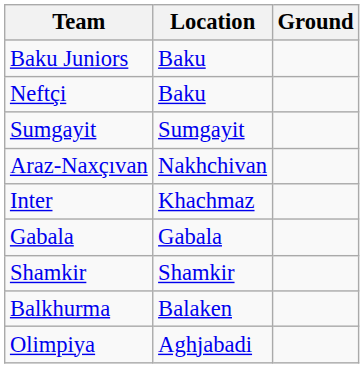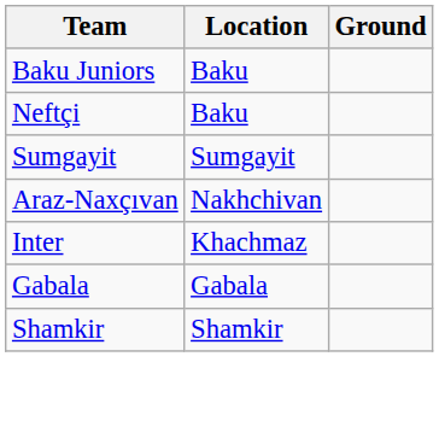- row: Balkhurma | Balaken
- row: Olimpiya | Aghjabadi
